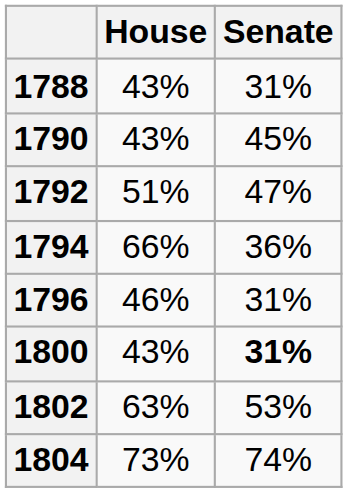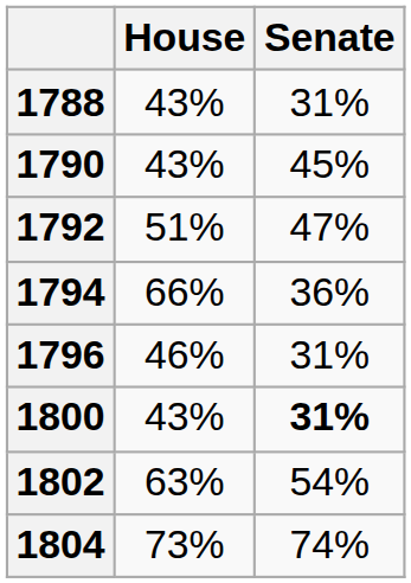1802 | Senate: 53% -> 54%
